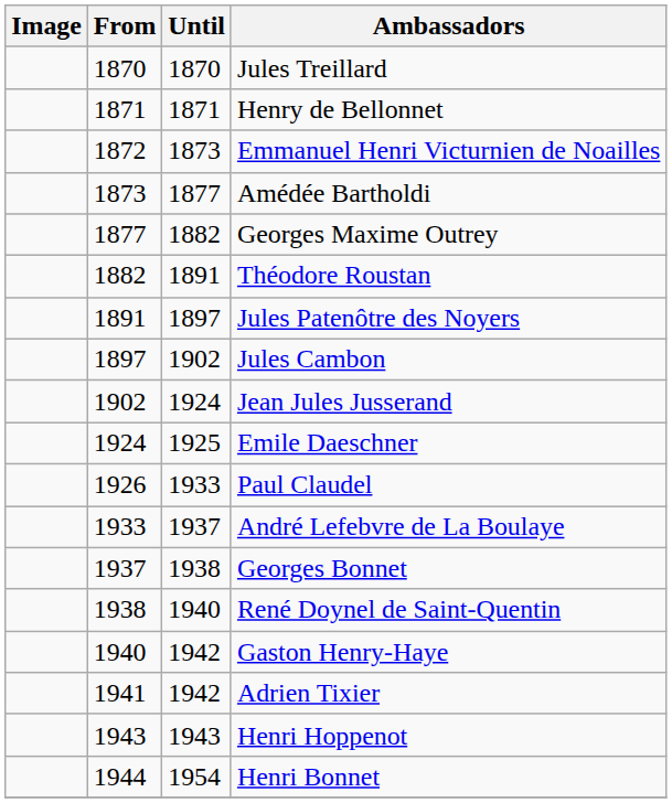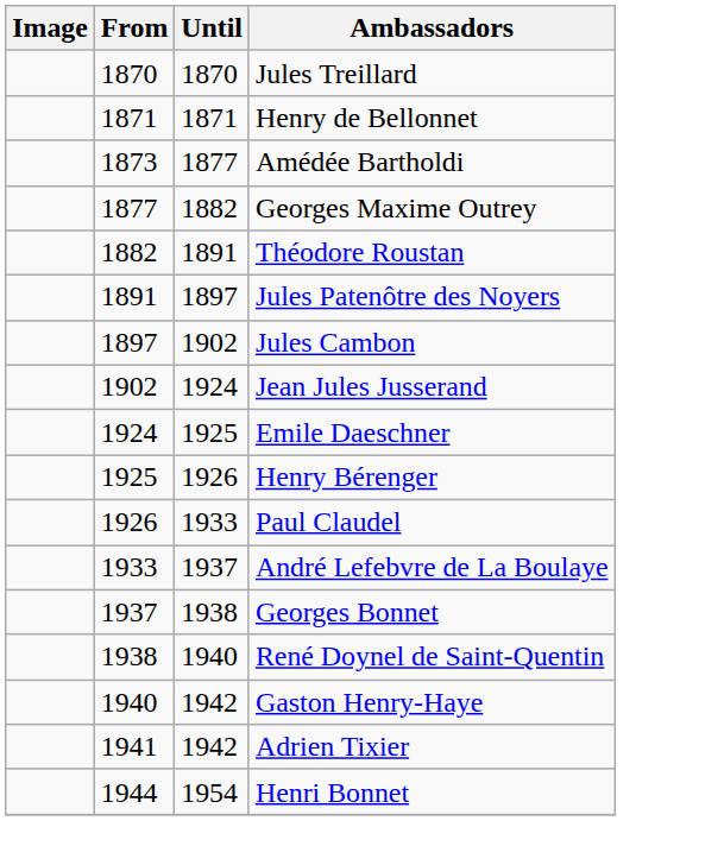- row: 1872 | 1873 | Emmanuel Henri Victurnien de Noailles
+ row: 1925 | 1926 | Henry Bérenger
- row: 1943 | 1943 | Henri Hoppenot
